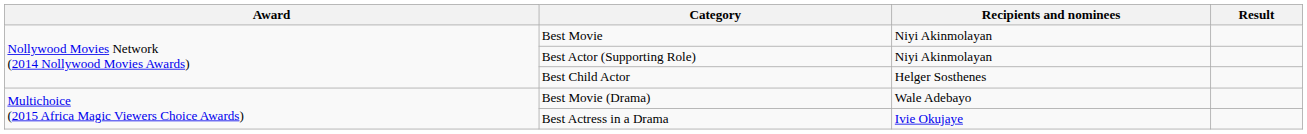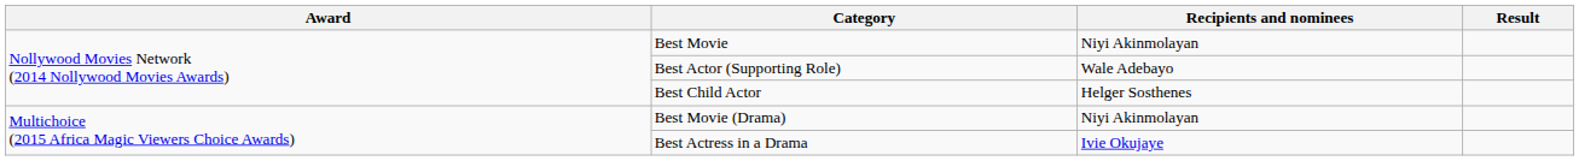Best Actor (Supporting Role) | Recipients and nominees: Niyi Akinmolayan -> Wale Adebayo
Best Movie (Drama) | Recipients and nominees: Wale Adebayo -> Niyi Akinmolayan
